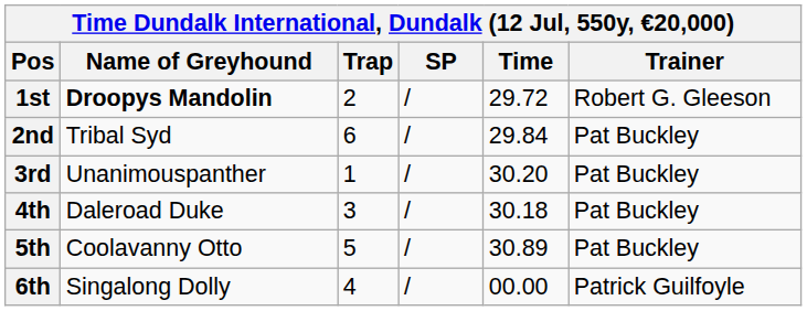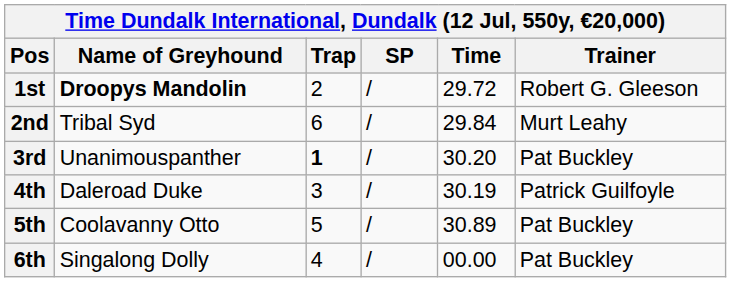2nd | Trainer: Pat Buckley -> Murt Leahy
3rd | Trap: normal -> bold
4th | Time: 30.18 -> 30.19
4th | Trainer: Pat Buckley -> Patrick Guilfoyle
6th | Trainer: Patrick Guilfoyle -> Pat Buckley
